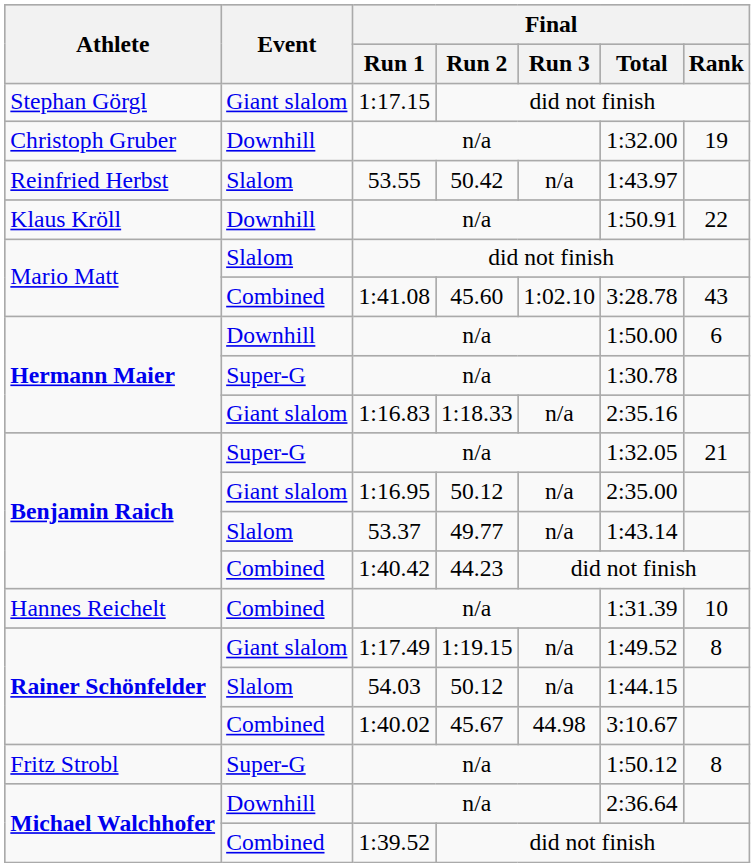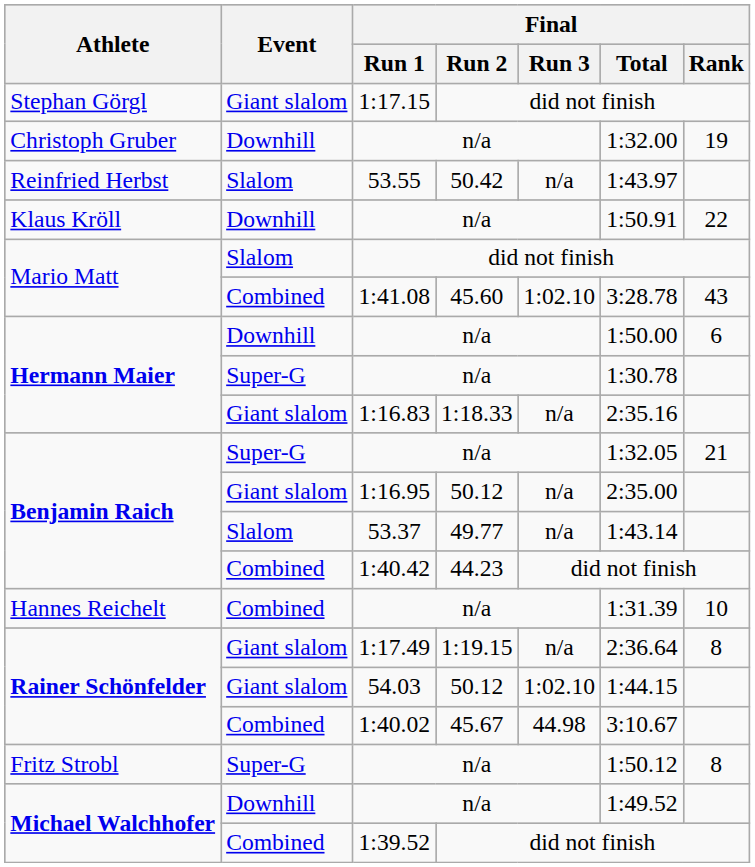1:17.49 | Final / Total: 1:49.52 -> 2:36.64
54.03 | Event: Slalom -> Giant slalom
54.03 | Final / Run 3: n/a -> 1:02.10
Michael Walchhofer / n/a | Final / Total: 2:36.64 -> 1:49.52
